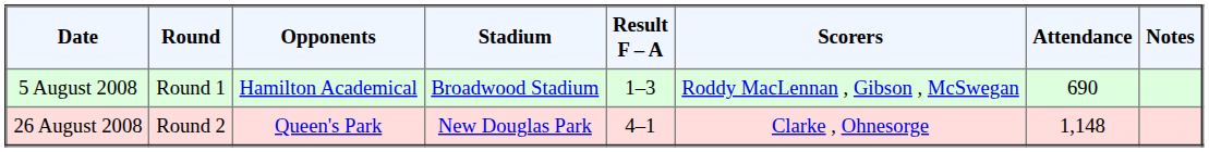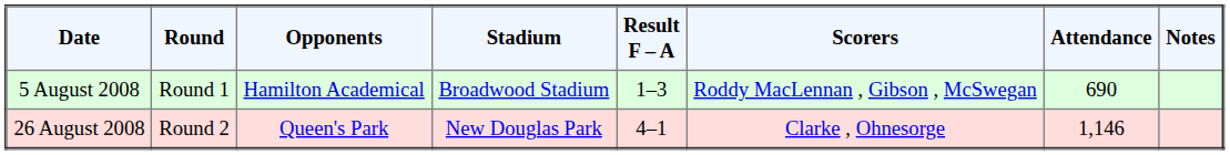26 August 2008 | Attendance: 1,148 -> 1,146
